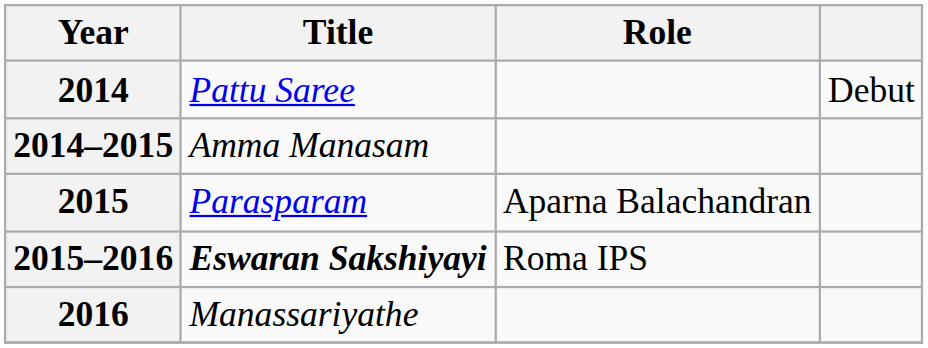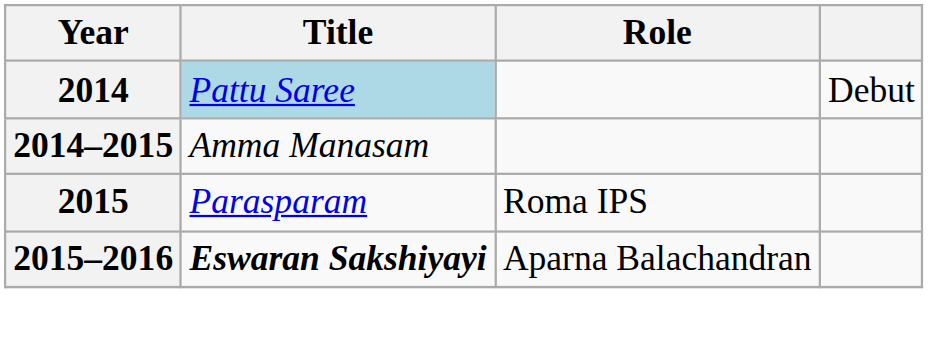2014 | Title: no background -> lightblue background
2015 | Role: Aparna Balachandran -> Roma IPS
2015–2016 | Role: Roma IPS -> Aparna Balachandran
- row: 2016 | Manassariyathe
